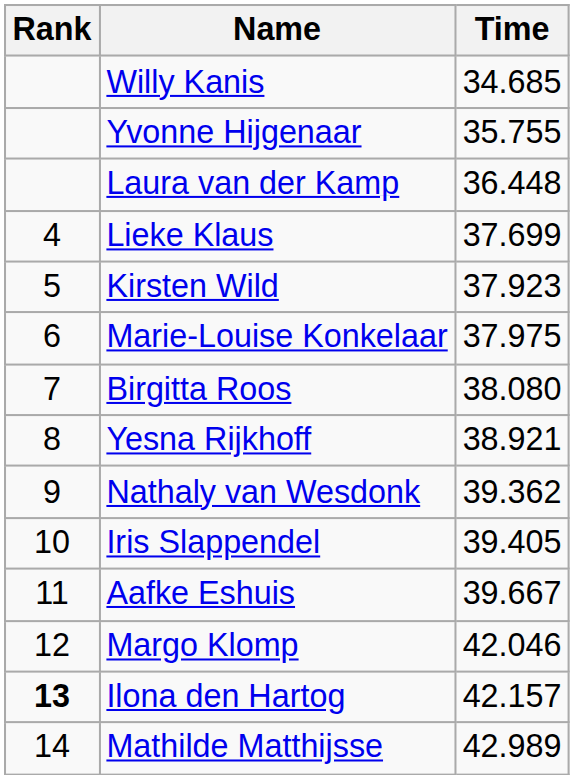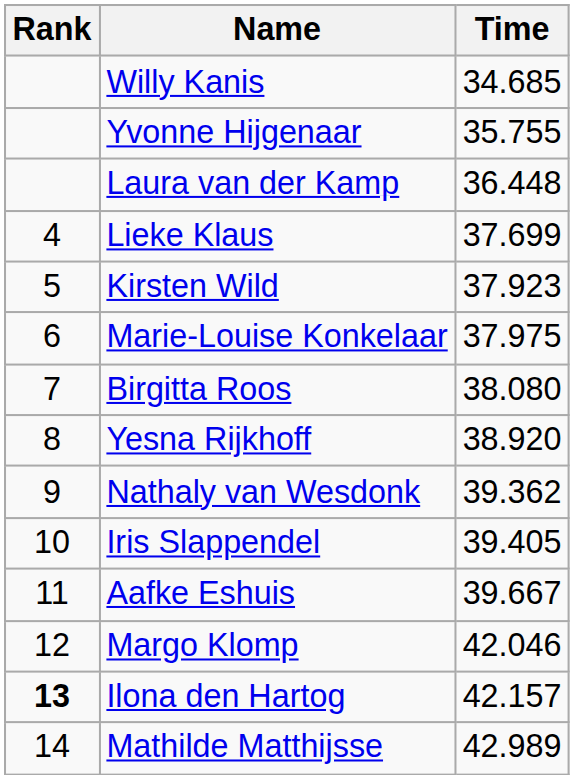Yesna Rijkhoff | Time: 38.921 -> 38.920
